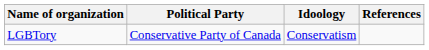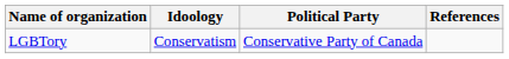columns swapped: Political Party <-> Idoology
